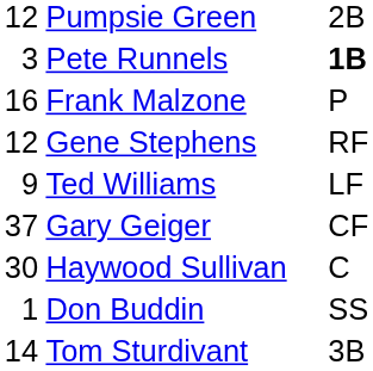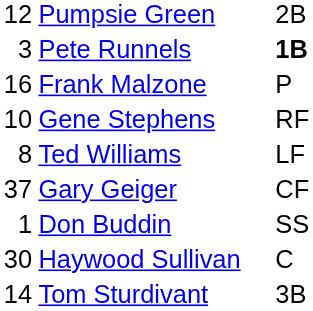Gene Stephens | column 1: 12 -> 10
Ted Williams | column 1: 9 -> 8
rows swapped: Don Buddin <-> Haywood Sullivan
